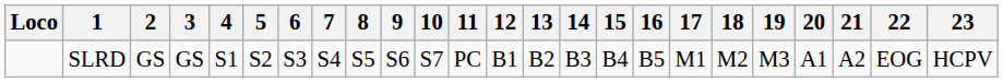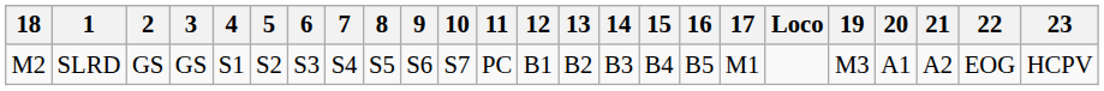columns swapped: Loco <-> 18
